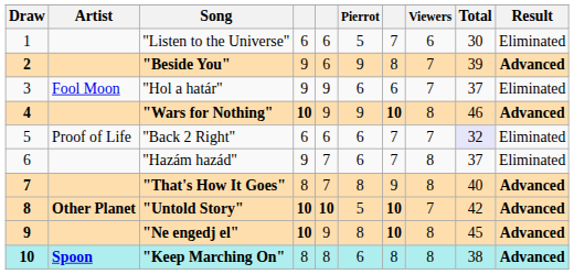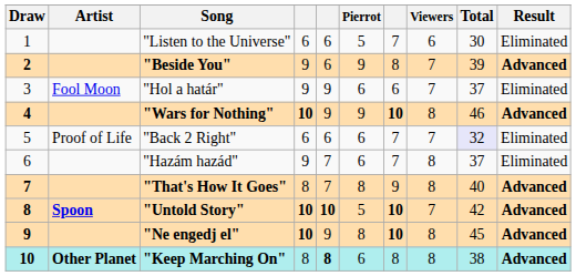"Untold Story" | Artist: Other Planet -> Spoon
"Keep Marching On" | Artist: Spoon -> Other Planet
"Keep Marching On" | column 5: normal -> bold
